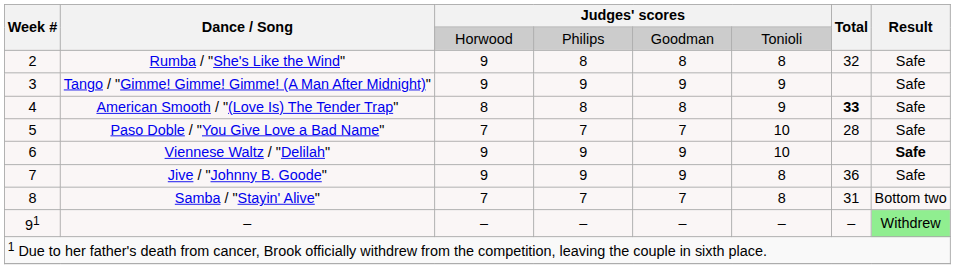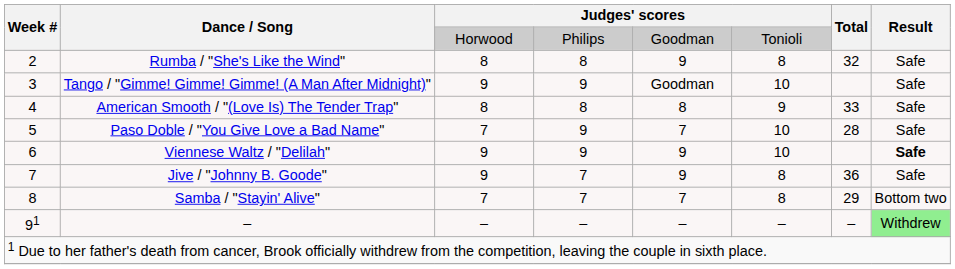Rumba / "She's Like the Wind" | column 3: 9 -> 8
Rumba / "She's Like the Wind" | column 5: 8 -> 9
Tango / "Gimme! Gimme! Gimme! (A Man After Midnight)" | column 5: 9 -> Goodman
Tango / "Gimme! Gimme! Gimme! (A Man After Midnight)" | column 6: 9 -> 10
American Smooth / "(Love Is) The Tender Trap" | Total: bold -> normal
Paso Doble / "You Give Love a Bad Name" | column 4: 7 -> 9
Jive / "Johnny B. Goode" | column 4: 9 -> 7
Samba / "Stayin' Alive" | Total: 31 -> 29
